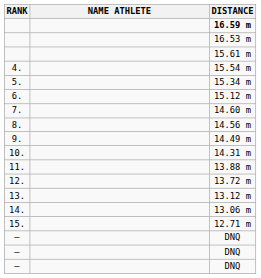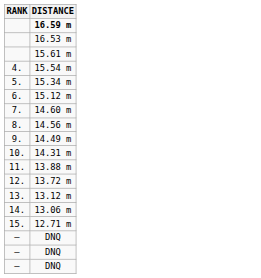- column: NAME ATHLETE
